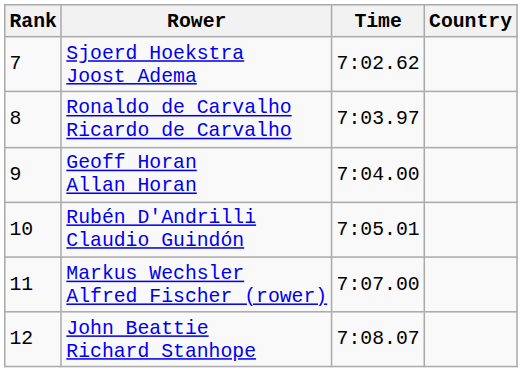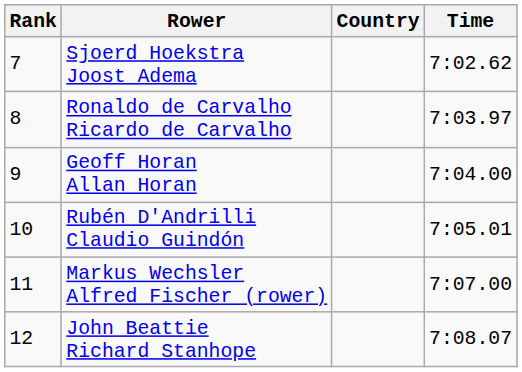columns swapped: Country <-> Time
